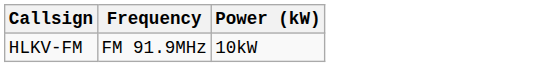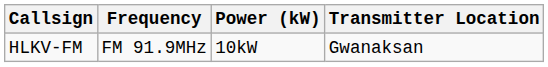+ column: Transmitter Location | Gwanaksan
